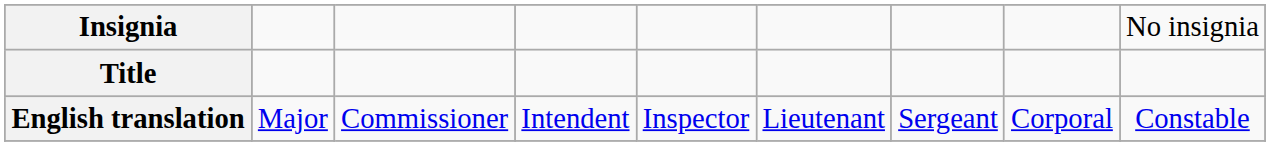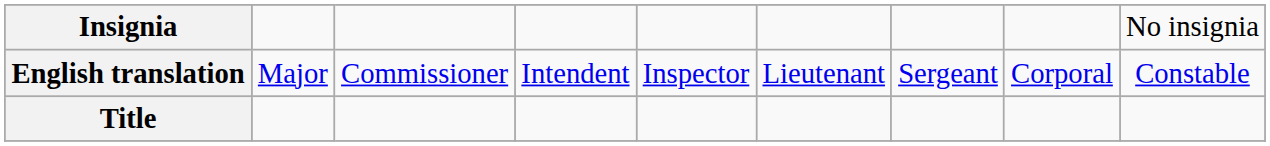rows swapped: Title <-> English translation
